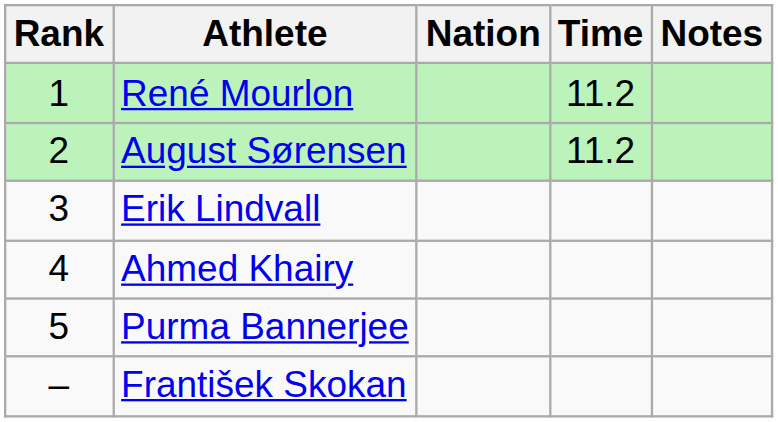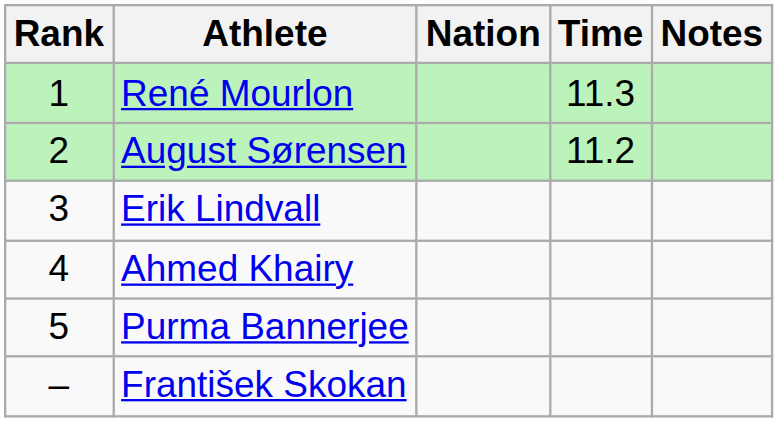René Mourlon | Time: 11.2 -> 11.3
